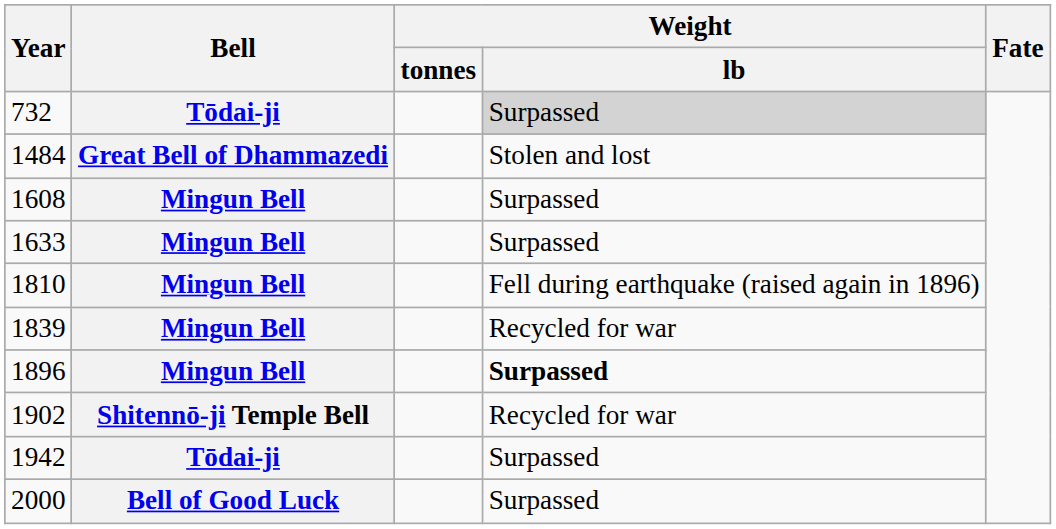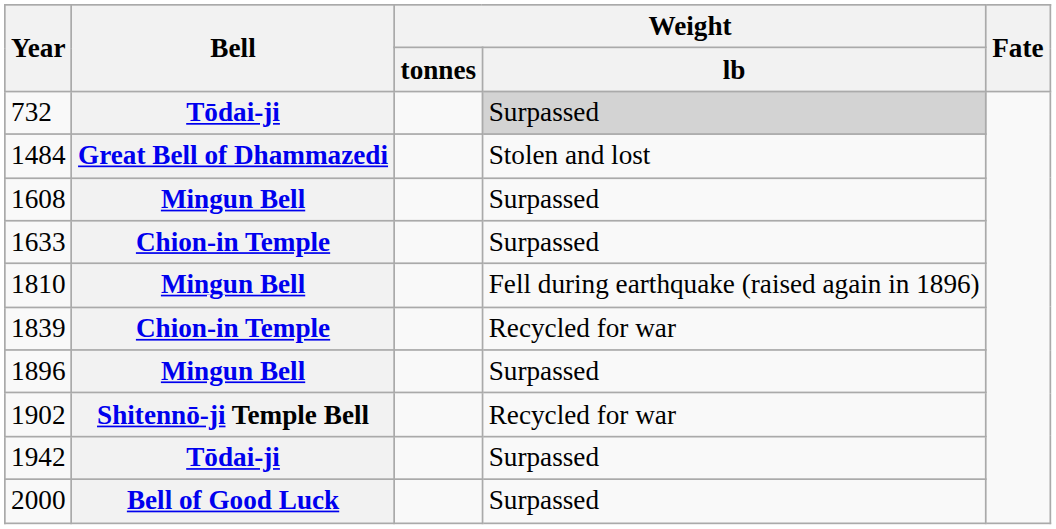1633 | Bell: Mingun Bell -> Chion-in Temple
1839 | Bell: Mingun Bell -> Chion-in Temple
1896 | Weight / lb: bold -> normal
